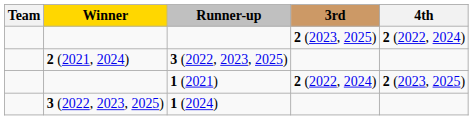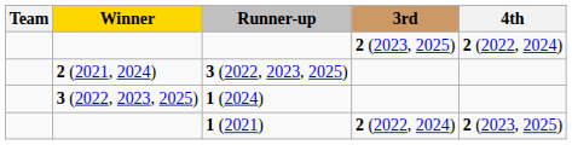rows swapped: 1 (2024) <-> 1 (2021)
